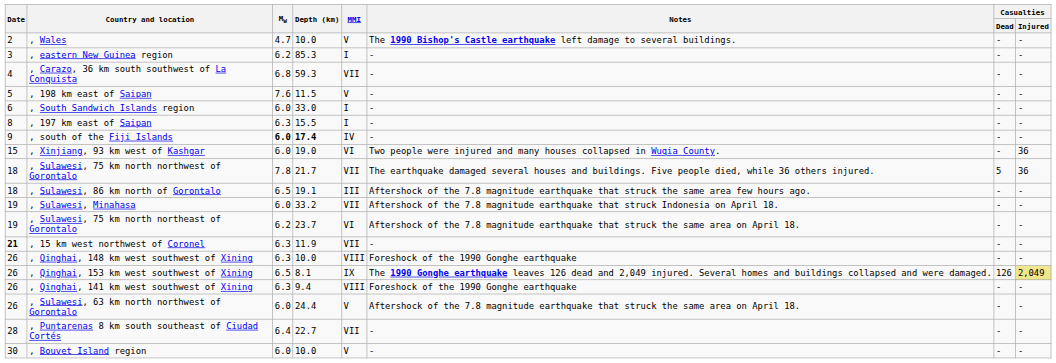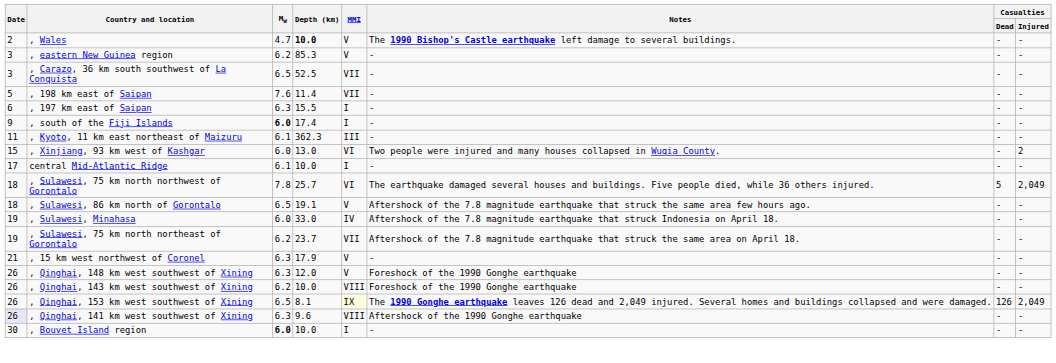, Wales | Depth (km): normal -> bold
, eastern New Guinea region | MMI: I -> V
, Carazo, 36 km south southwest of La Conquista | Date: 4 -> 3
, Carazo, 36 km south southwest of La Conquista | Mw: 6.8 -> 6.5
, Carazo, 36 km south southwest of La Conquista | Depth (km): 59.3 -> 52.5
, 198 km east of Saipan | Depth (km): 11.5 -> 11.4
, 198 km east of Saipan | MMI: V -> VII
- row: 6 | , South Sandwich Islands region | 6.0 | 33.0 | I | - | - | -
, 197 km east of Saipan | Date: 8 -> 6
, south of the Fiji Islands | Depth (km): bold -> normal
, south of the Fiji Islands | MMI: IV -> I
+ row: 11 | , Kyoto, 11 km east northeast of Maizuru | 6.1 | 362.3 | III | - | - | -
, Xinjiang, 93 km west of Kashgar | Depth (km): 19.0 -> 13.0
, Xinjiang, 93 km west of Kashgar | Casualties / Injured: 36 -> 2
+ row: 17 | central Mid-Atlantic Ridge | 6.1 | 10.0 | I | - | - | -
, Sulawesi, 75 km north northwest of Gorontalo | Depth (km): 21.7 -> 25.7
, Sulawesi, 75 km north northwest of Gorontalo | MMI: VII -> VI
, Sulawesi, 75 km north northwest of Gorontalo | Casualties / Injured: 36 -> 2,049
, Sulawesi, 86 km north of Gorontalo | MMI: III -> V
, Sulawesi, Minahasa | Depth (km): 33.2 -> 33.0
, Sulawesi, Minahasa | MMI: VII -> IV
, Sulawesi, 75 km north northeast of Gorontalo | MMI: VI -> VII
, 15 km west northwest of Coronel | Date: bold -> normal
, 15 km west northwest of Coronel | Depth (km): 11.9 -> 17.9
, 15 km west northwest of Coronel | MMI: VII -> V
, Qinghai, 148 km west southwest of Xining | Depth (km): 10.0 -> 12.0
, Qinghai, 148 km west southwest of Xining | MMI: VIII -> V
+ row: 26 | , Qinghai, 143 km west southwest of Xining | 6.2 | 10.0 | VIII | Foreshock of the 1990 Gonghe earthquake | - | -
, Qinghai, 153 km west southwest of Xining | MMI: no background -> lightyellow background
, Qinghai, 153 km west southwest of Xining | Casualties / Injured: khaki background -> no background
, Qinghai, 141 km west southwest of Xining | Date: no background -> lavender background
, Qinghai, 141 km west southwest of Xining | Depth (km): 9.4 -> 9.6
, Qinghai, 141 km west southwest of Xining | Notes: Foreshock of the 1990 Gonghe earthquake -> Aftershock of the 1990 Gonghe earthquake
- row: 26 | , Sulawesi, 63 km north northwest of Gorontalo | 6.0 | 24.4 | V | Aftershock of the 7.8 magnitude earthquake that struck the same area on April 18. | - | -
- row: 28 | , Puntarenas 8 km south southeast of Ciudad Cortés | 6.4 | 22.7 | VII | - | - | -
, Bouvet Island region | Mw: normal -> bold
, Bouvet Island region | MMI: V -> I
